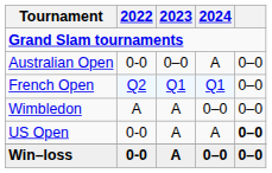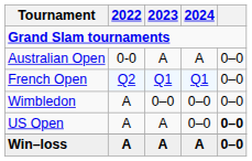Australian Open | 2023: 0–0 -> A
Wimbledon | 2023: A -> 0–0
US Open | 2022: 0-0 -> A
US Open | 2024: A -> 0–0
Win–loss | 2022: 0-0 -> A
Win–loss | 2024: 0–0 -> A
